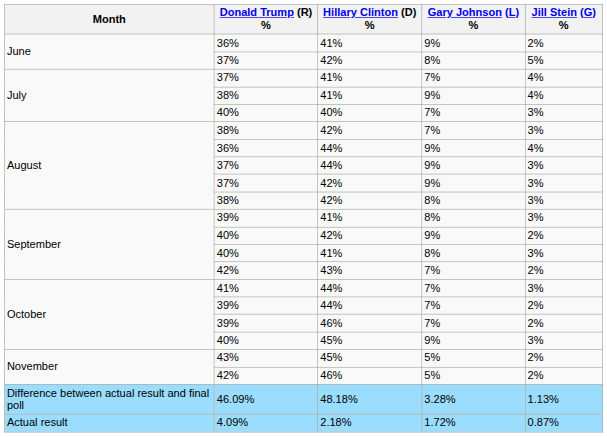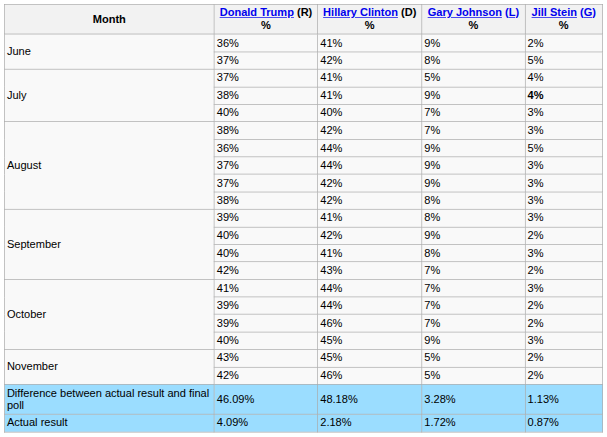37% / 41% | Gary Johnson (L) %: 7% -> 5%
38% / 41% | Jill Stein (G) %: normal -> bold
36% / 44% | Jill Stein (G) %: 4% -> 5%
